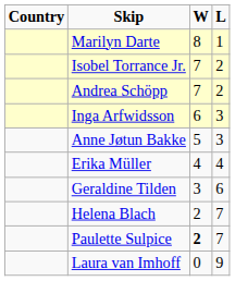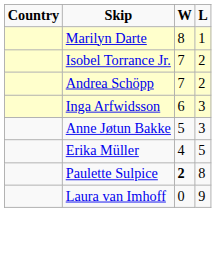Erika Müller | L: 4 -> 5
- row: Geraldine Tilden | 3 | 6
- row: Helena Blach | 2 | 7
Paulette Sulpice | L: 7 -> 8
